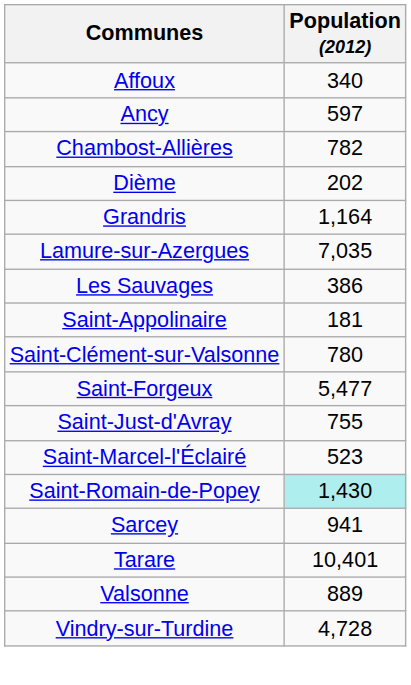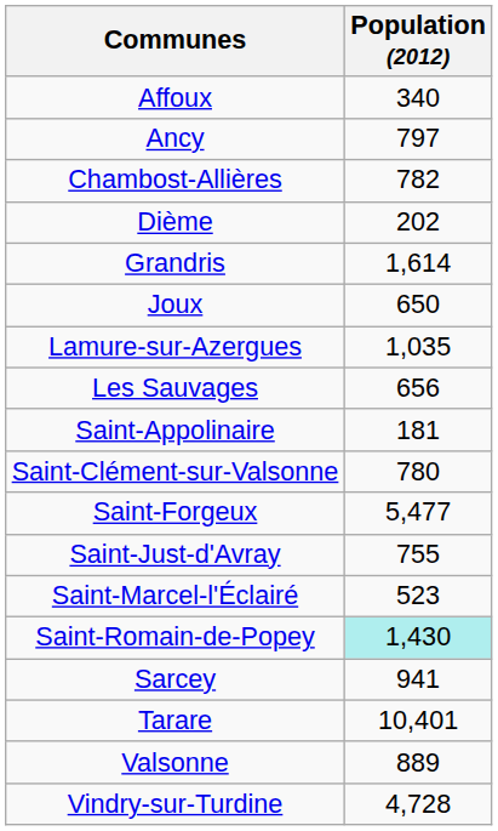Ancy | Population (2012): 597 -> 797
Grandris | Population (2012): 1,164 -> 1,614
+ row: Joux | 650
Lamure-sur-Azergues | Population (2012): 7,035 -> 1,035
Les Sauvages | Population (2012): 386 -> 656
